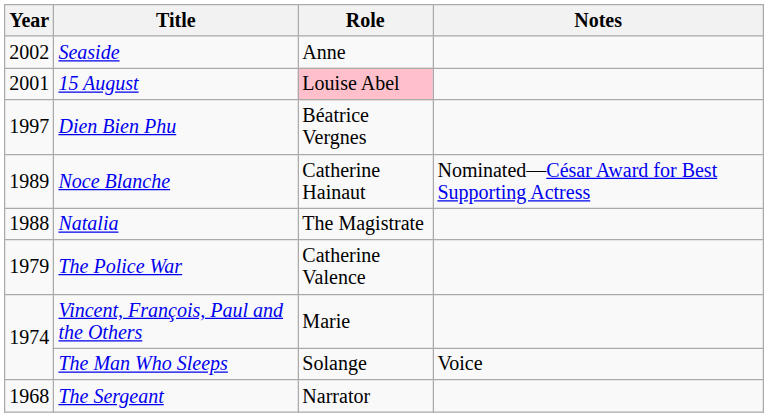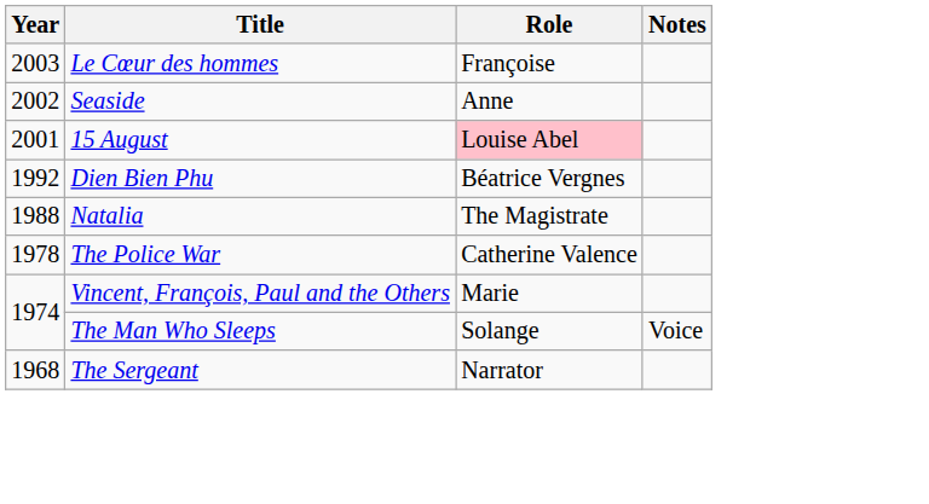+ row: 2003 | Le Cœur des hommes | Françoise
Dien Bien Phu | Year: 1997 -> 1992
- row: 1989 | Noce Blanche | Catherine Hainaut | Nominated—César Award for Best Supporting Actress
The Police War | Year: 1979 -> 1978
